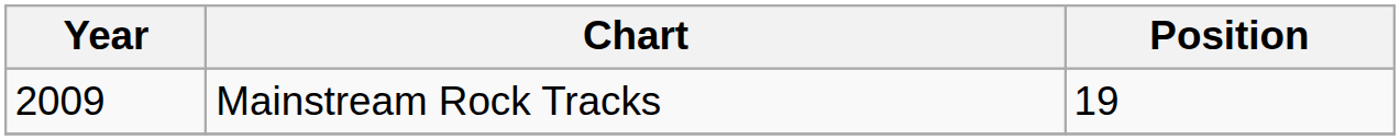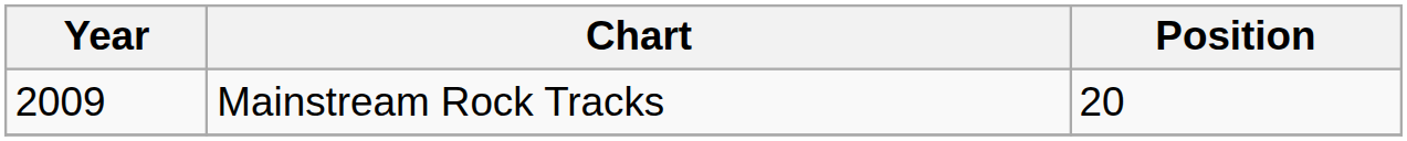Mainstream Rock Tracks | Position: 19 -> 20
